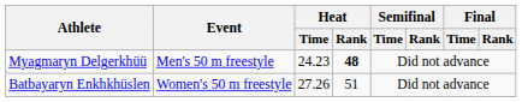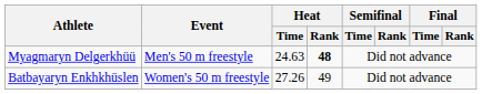Myagmaryn Delgerkhüü | Heat / Time: 24.23 -> 24.63
Batbayaryn Enkhkhüslen | Heat / Rank: 51 -> 49
